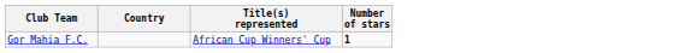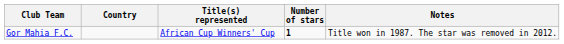+ column: Notes | Title won in 1987. The star was removed in 2012.
